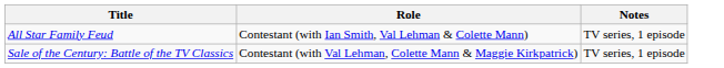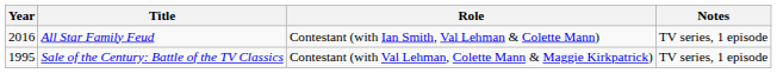+ column: Year | 2016 | 1995
